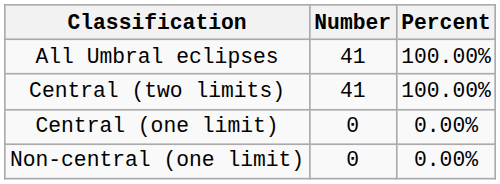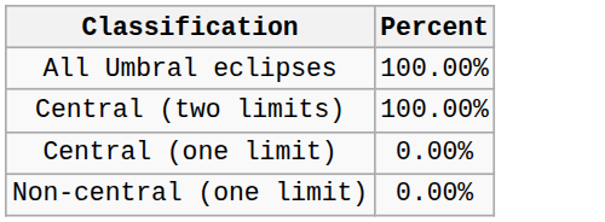- column: Number | 41 | 41 | 0 | 0
